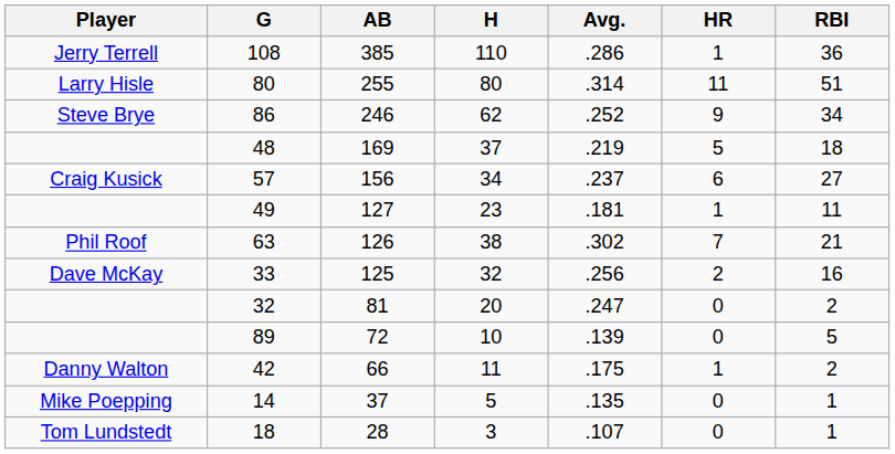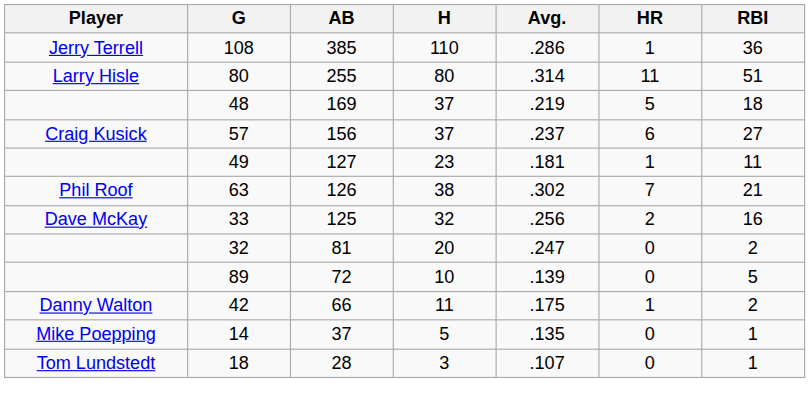- row: Steve Brye | 86 | 246 | 62 | .252 | 9 | 34
57 | H: 34 -> 37
